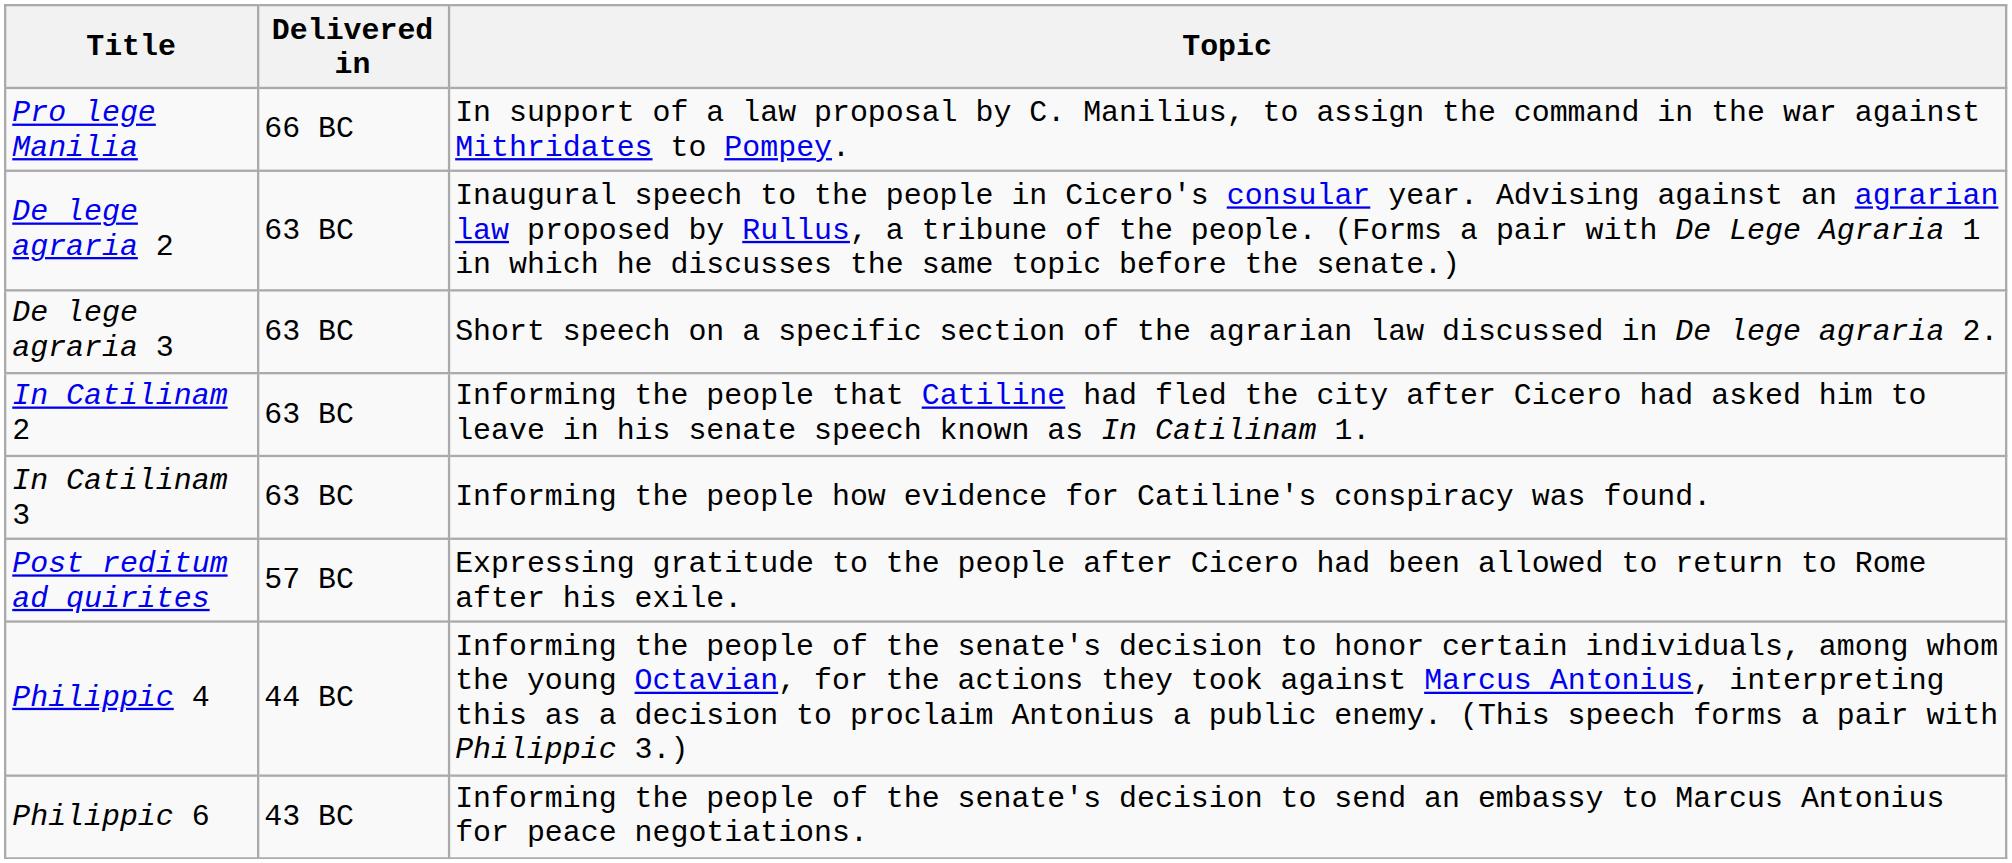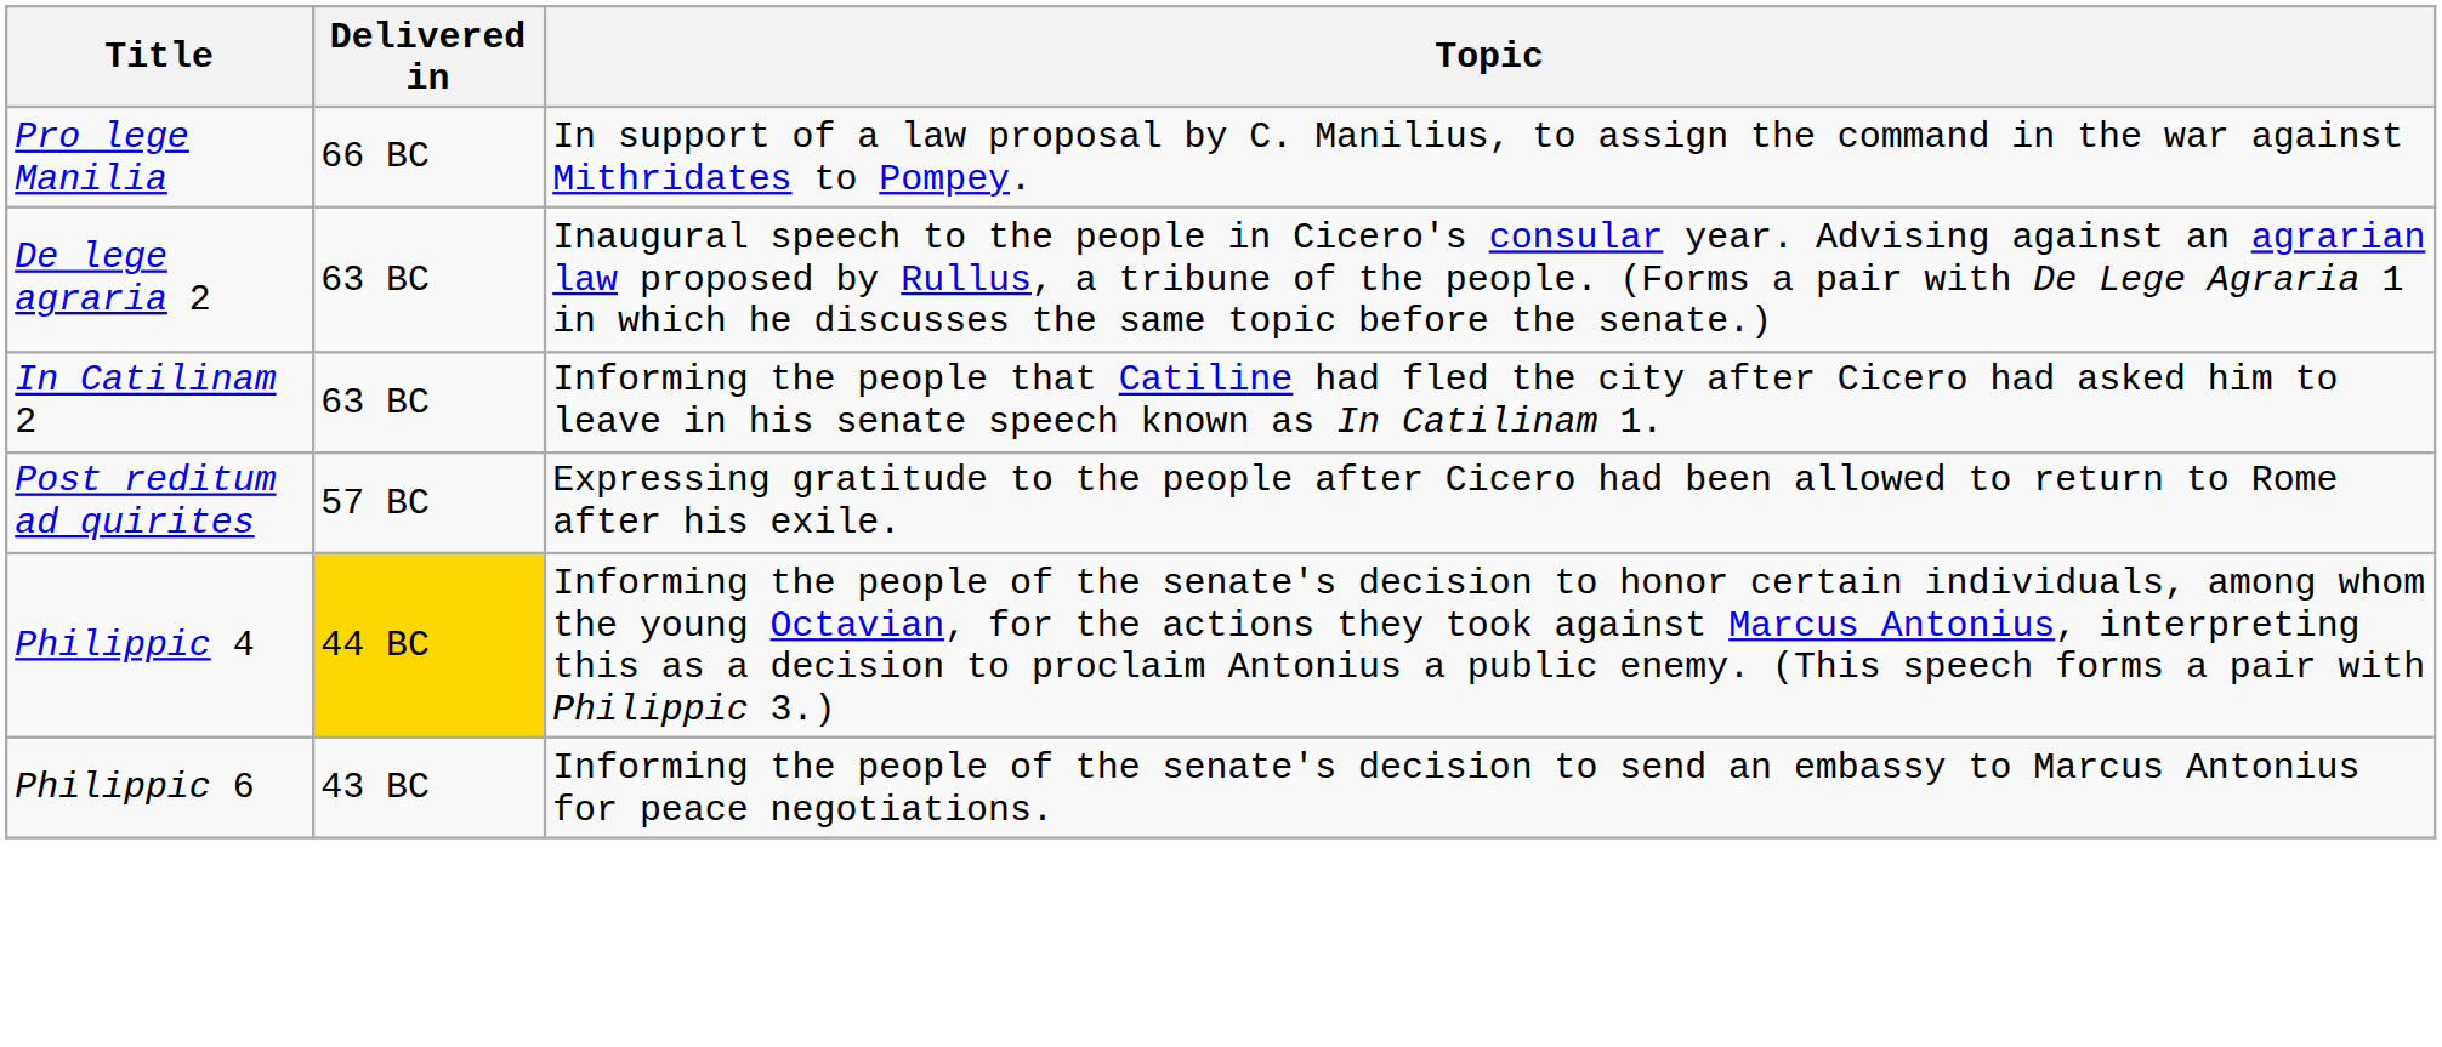- row: De lege agraria 3 | 63 BC | Short speech on a specific section of the agrarian law discussed in De lege agraria 2.
- row: In Catilinam 3 | 63 BC | Informing the people how evidence for Catiline's conspiracy was found.
Philippic 4 | Delivered in: no background -> gold background
